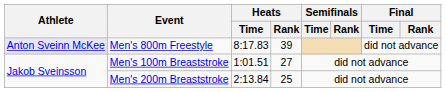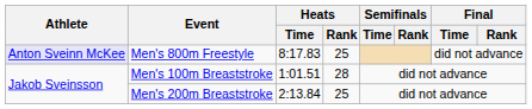Men's 800m Freestyle | Heats / Rank: 39 -> 25
Men's 100m Breaststroke | Heats / Rank: 27 -> 28
